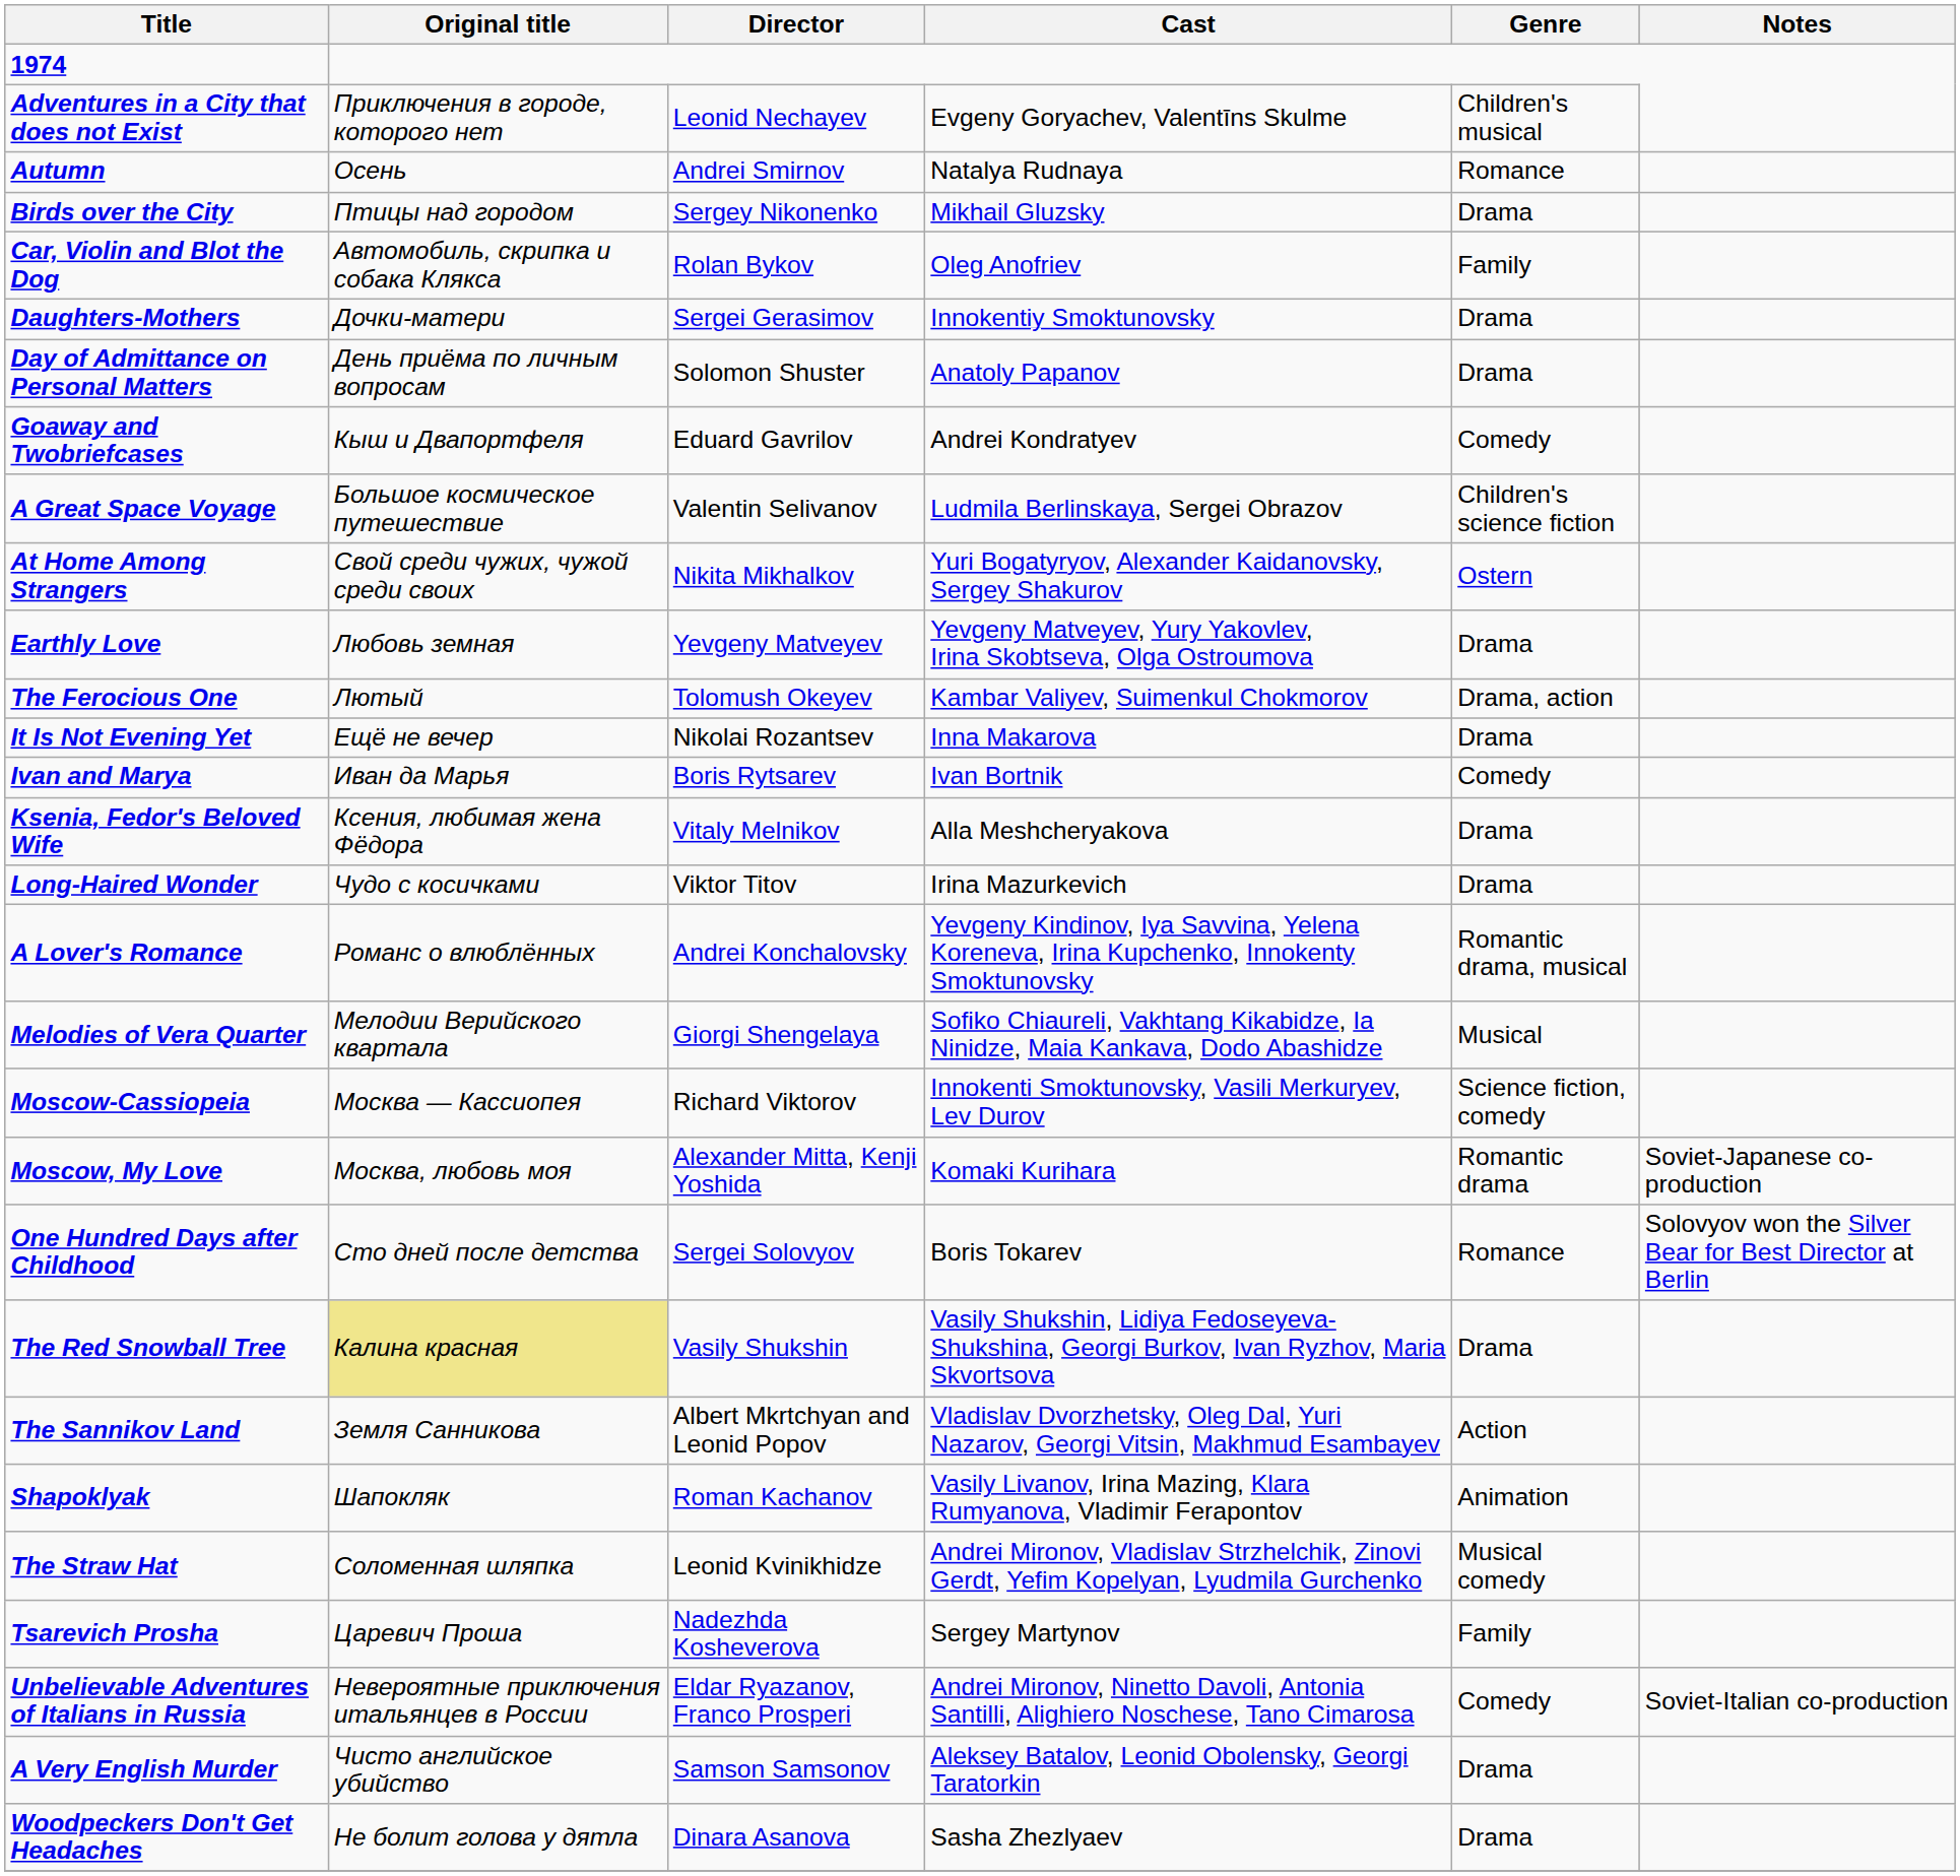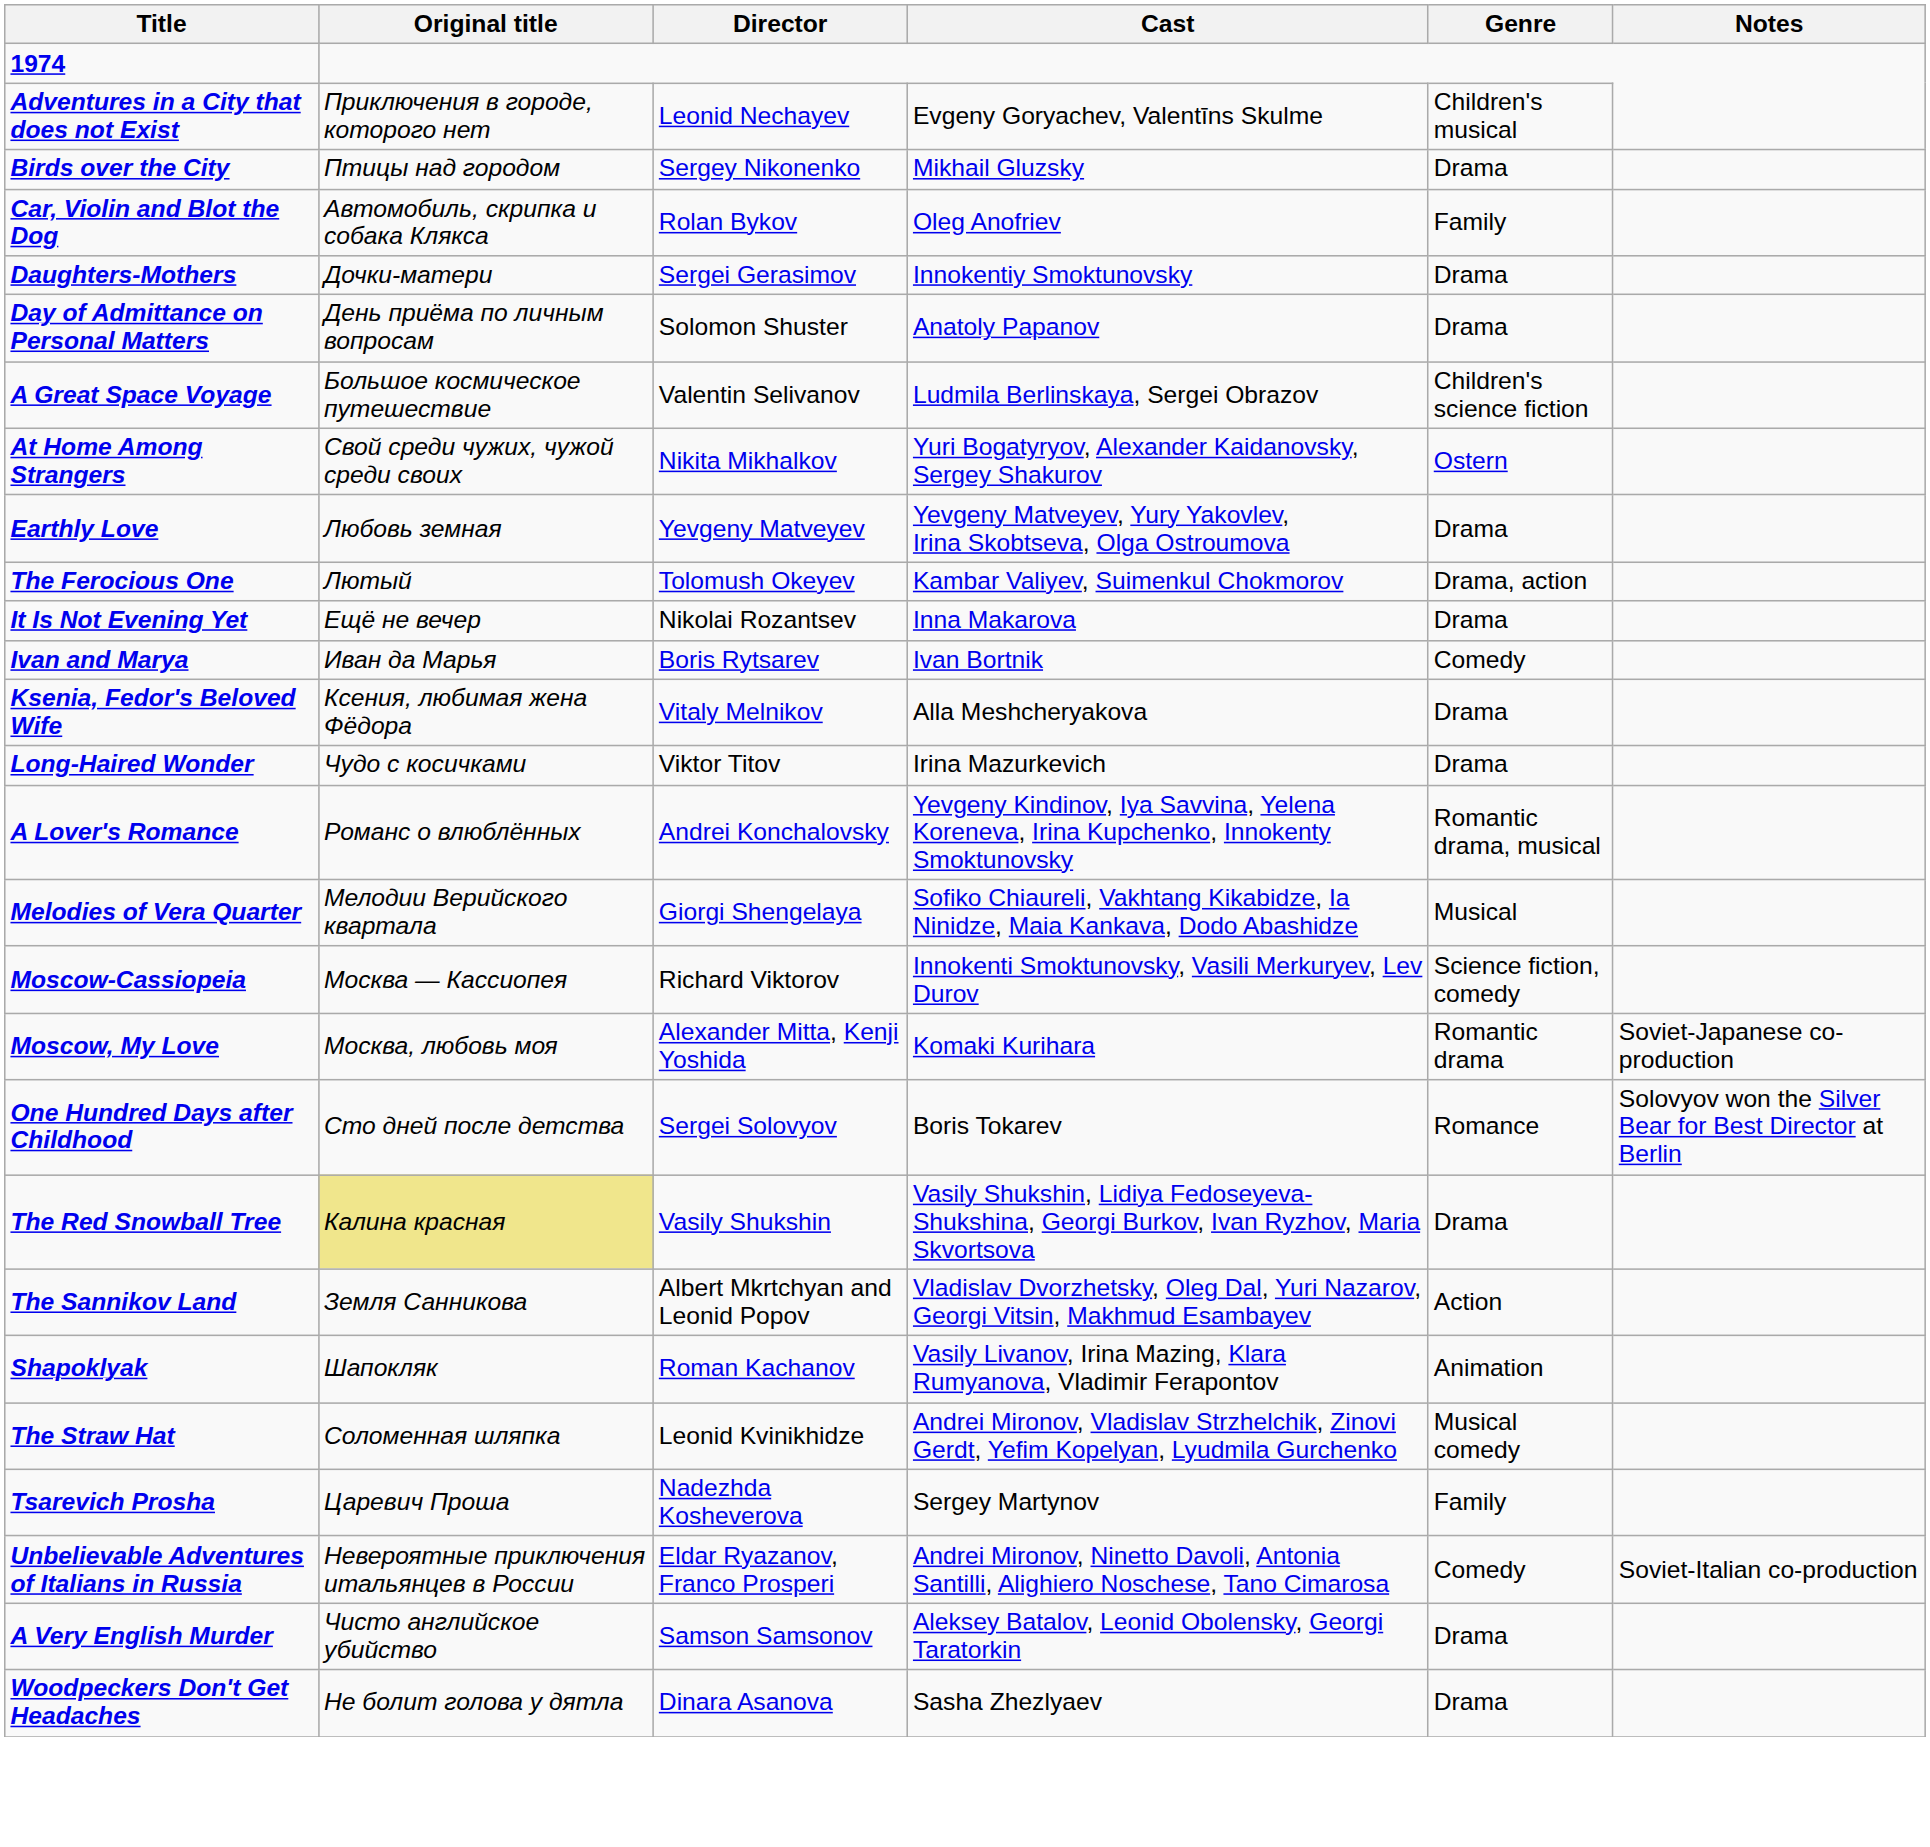- row: Autumn | Осень | Andrei Smirnov | Natalya Rudnaya | Romance
- row: Goaway and Twobriefcases | Кыш и Двапортфеля | Eduard Gavrilov | Andrei Kondratyev | Comedy
